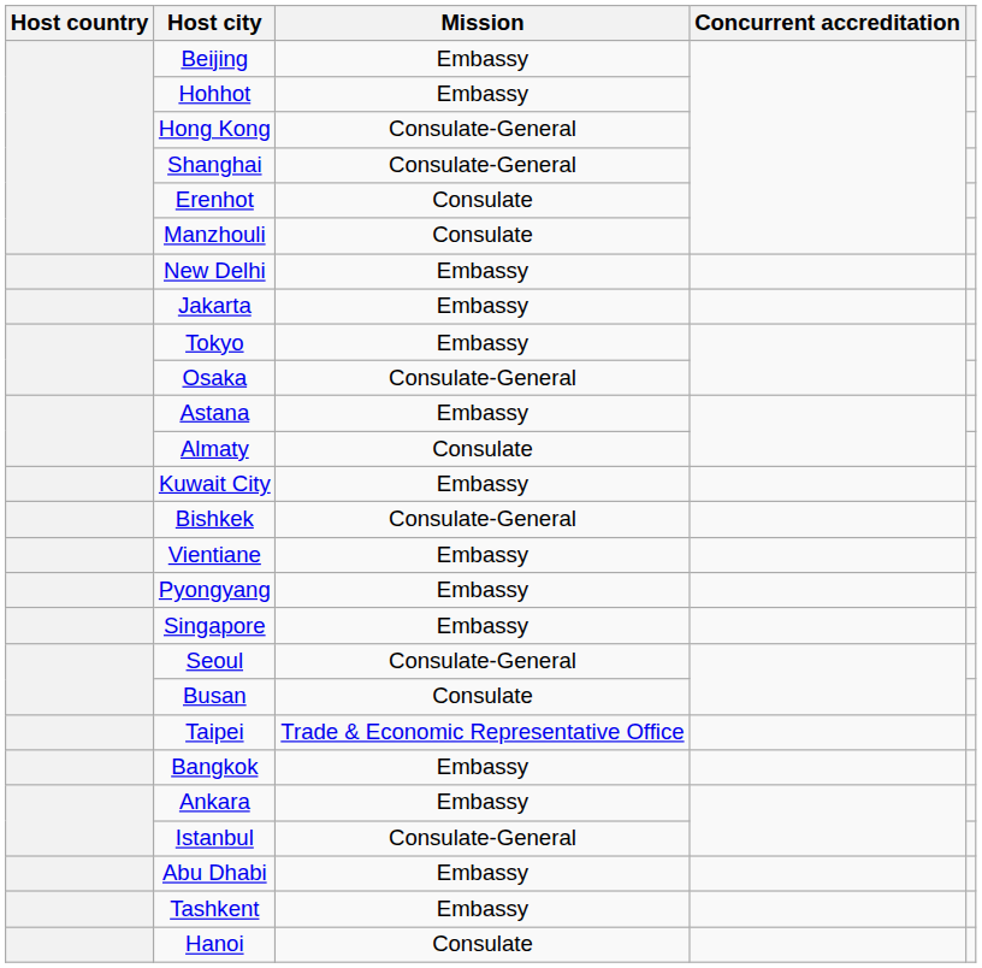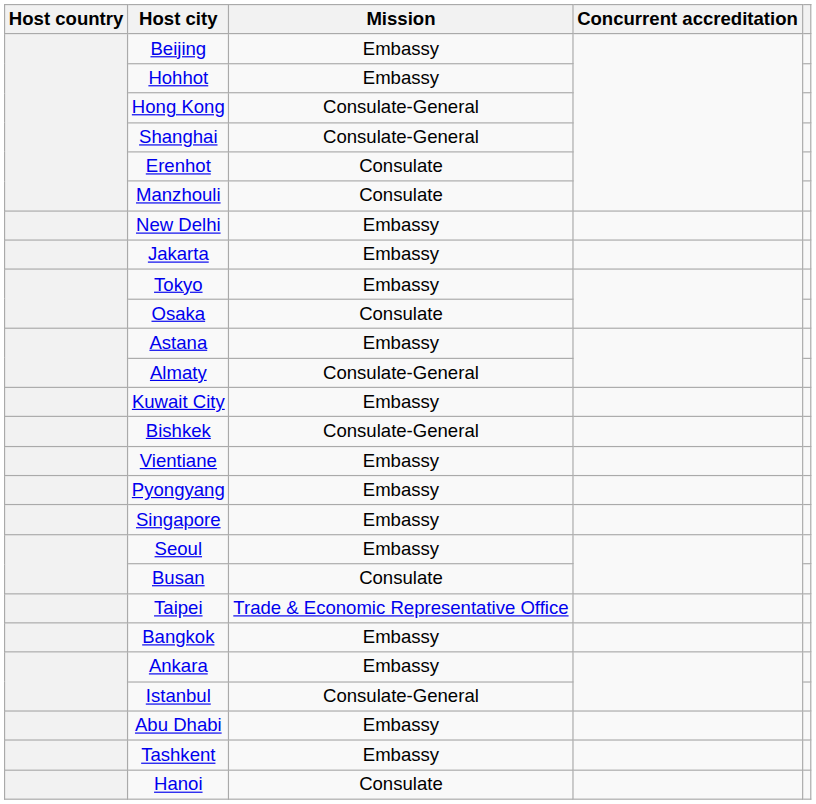Osaka | Mission: Consulate-General -> Consulate
Almaty | Mission: Consulate -> Consulate-General
Seoul | Mission: Consulate-General -> Embassy
